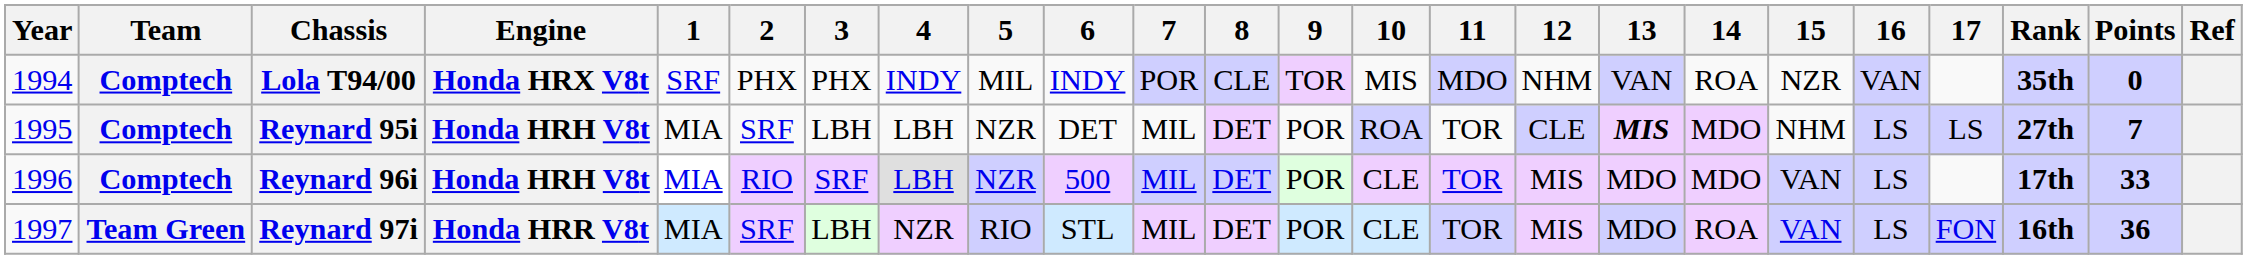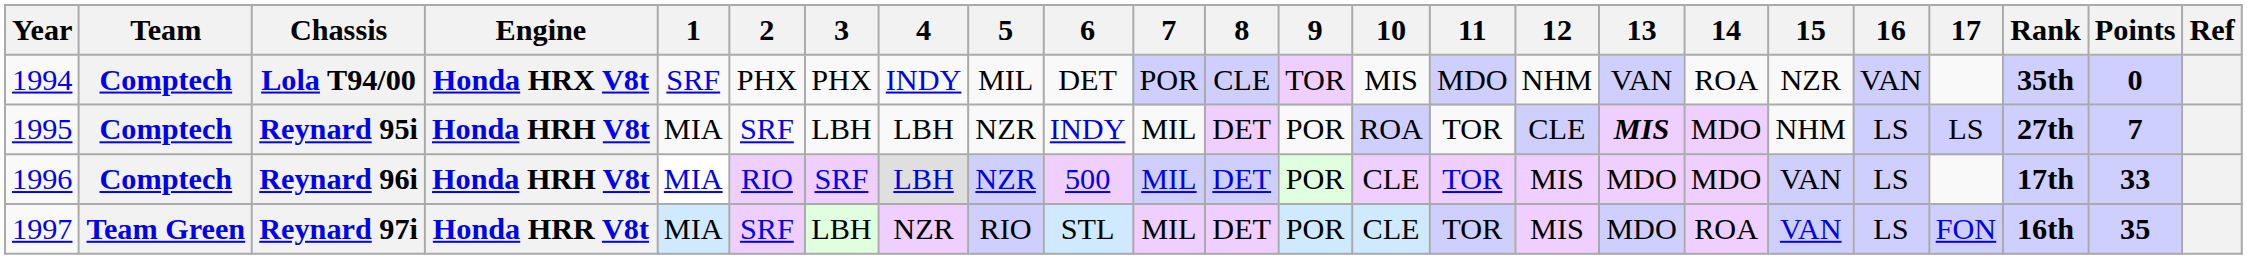Lola T94/00 | 6: INDY -> DET
Reynard 95i | 6: DET -> INDY
Reynard 97i | Points: 36 -> 35
